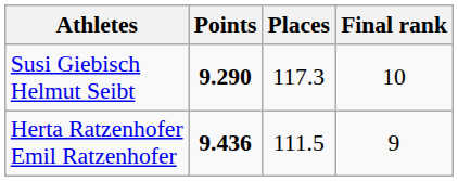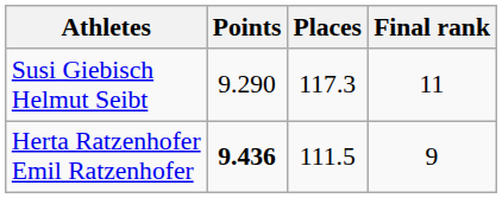Susi Giebisch Helmut Seibt | Points: bold -> normal
Susi Giebisch Helmut Seibt | Final rank: 10 -> 11
